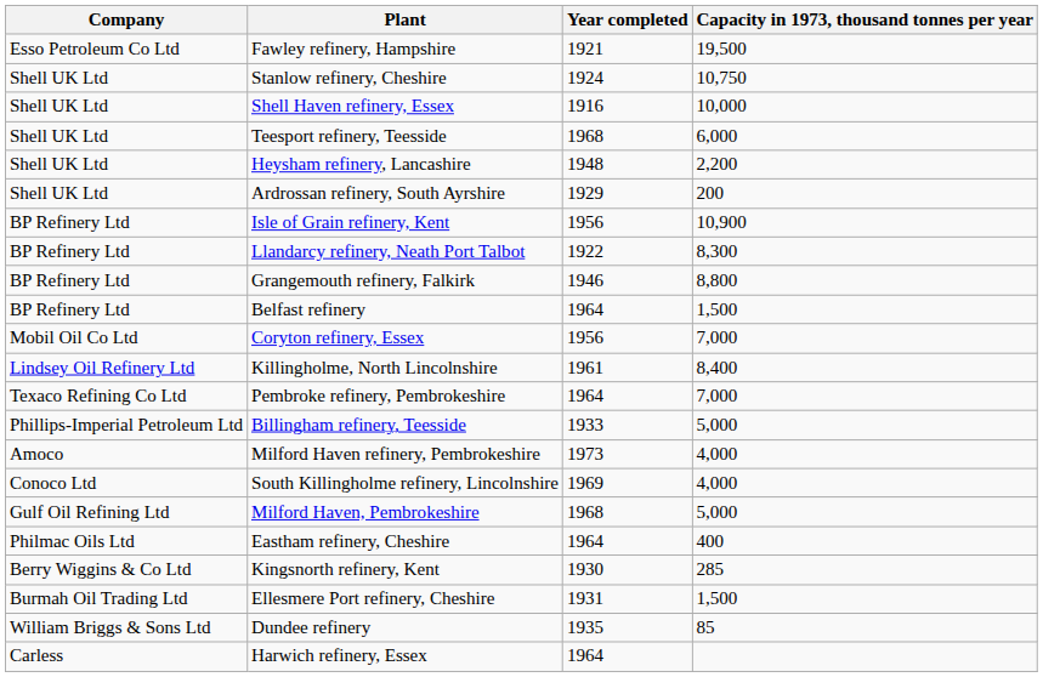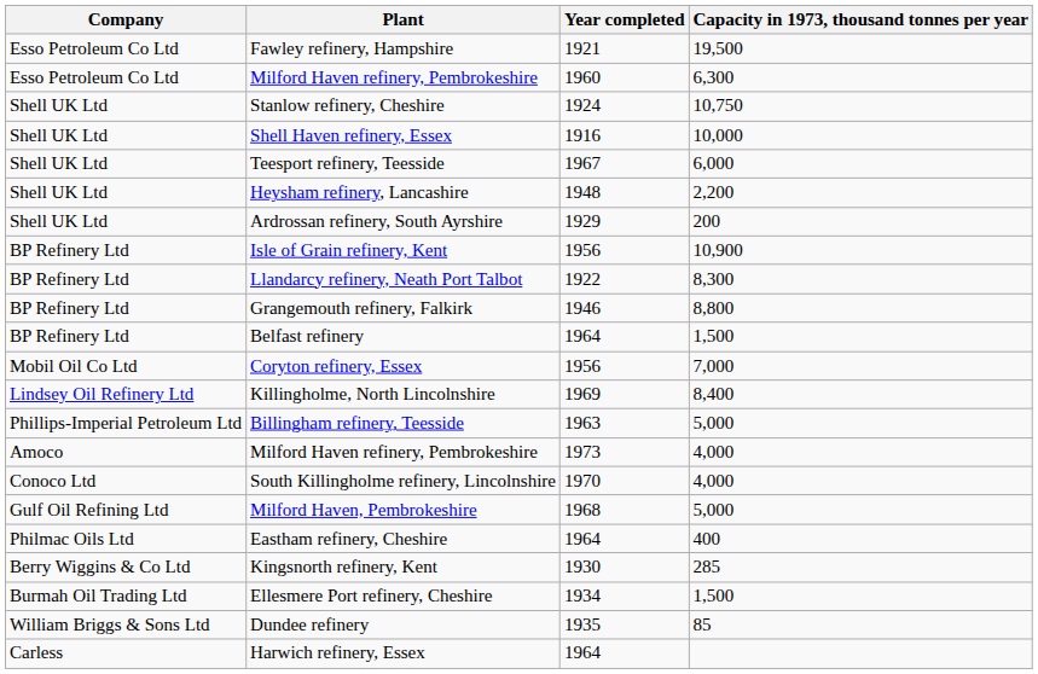+ row: Esso Petroleum Co Ltd | Milford Haven refinery, Pembrokeshire | 1960 | 6,300
Teesport refinery, Teesside | Year completed: 1968 -> 1967
Killingholme, North Lincolnshire | Year completed: 1961 -> 1969
- row: Texaco Refining Co Ltd | Pembroke refinery, Pembrokeshire | 1964 | 7,000
Billingham refinery, Teesside | Year completed: 1933 -> 1963
South Killingholme refinery, Lincolnshire | Year completed: 1969 -> 1970
Ellesmere Port refinery, Cheshire | Year completed: 1931 -> 1934
